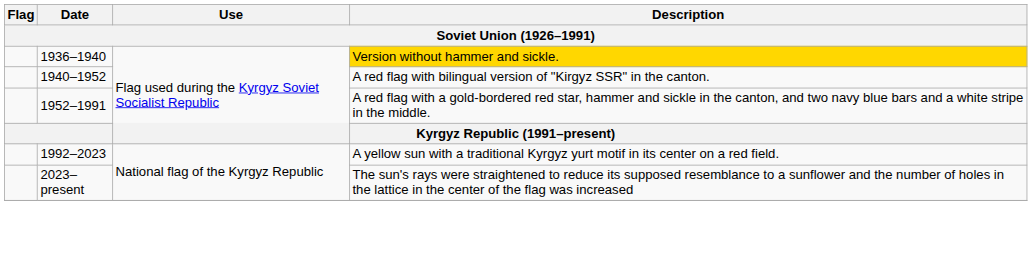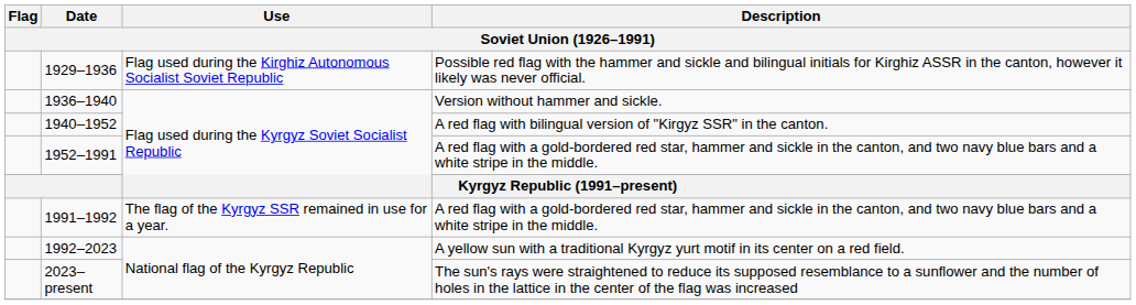+ row: 1929–1936 | Flag used during the Kirghiz Autonomous Socialist Soviet Republic | Possible red flag with the hammer and sickle and bilingual initials for Kirghiz ASSR in the canton, however it likely was never official.
1936–1940 | Description: gold background -> no background
+ row: 1991–1992 | The flag of the Kyrgyz SSR remained in use for a year. | A red flag with a gold-bordered red star, hammer and sickle in the canton, and two navy blue bars and a white stripe in the middle.
